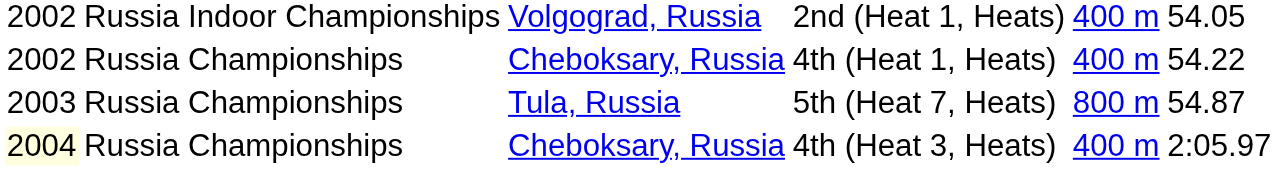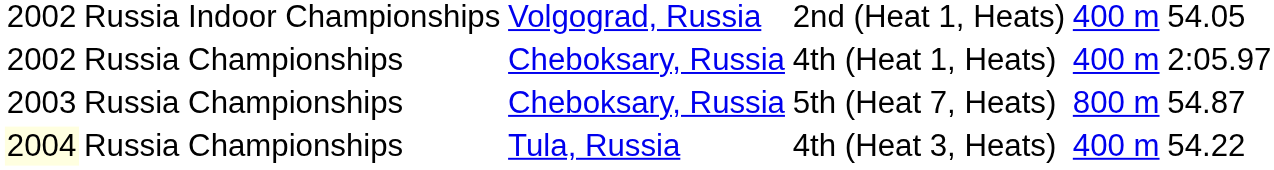4th (Heat 1, Heats) | column 6: 54.22 -> 2:05.97
5th (Heat 7, Heats) | column 3: Tula, Russia -> Cheboksary, Russia
4th (Heat 3, Heats) | column 3: Cheboksary, Russia -> Tula, Russia
4th (Heat 3, Heats) | column 6: 2:05.97 -> 54.22
